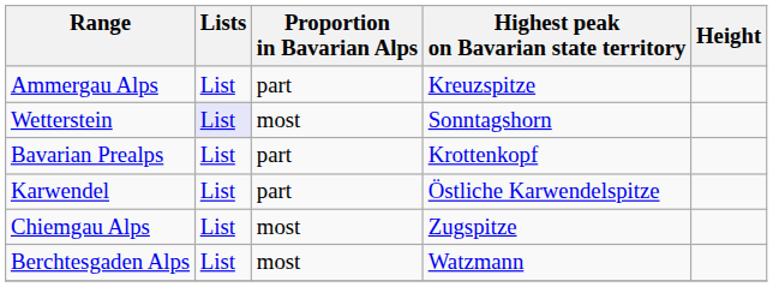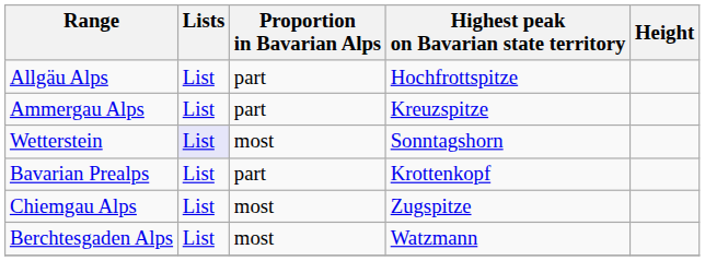+ row: Allgäu Alps | List | part | Hochfrottspitze
- row: Karwendel | List | part | Östliche Karwendelspitze
